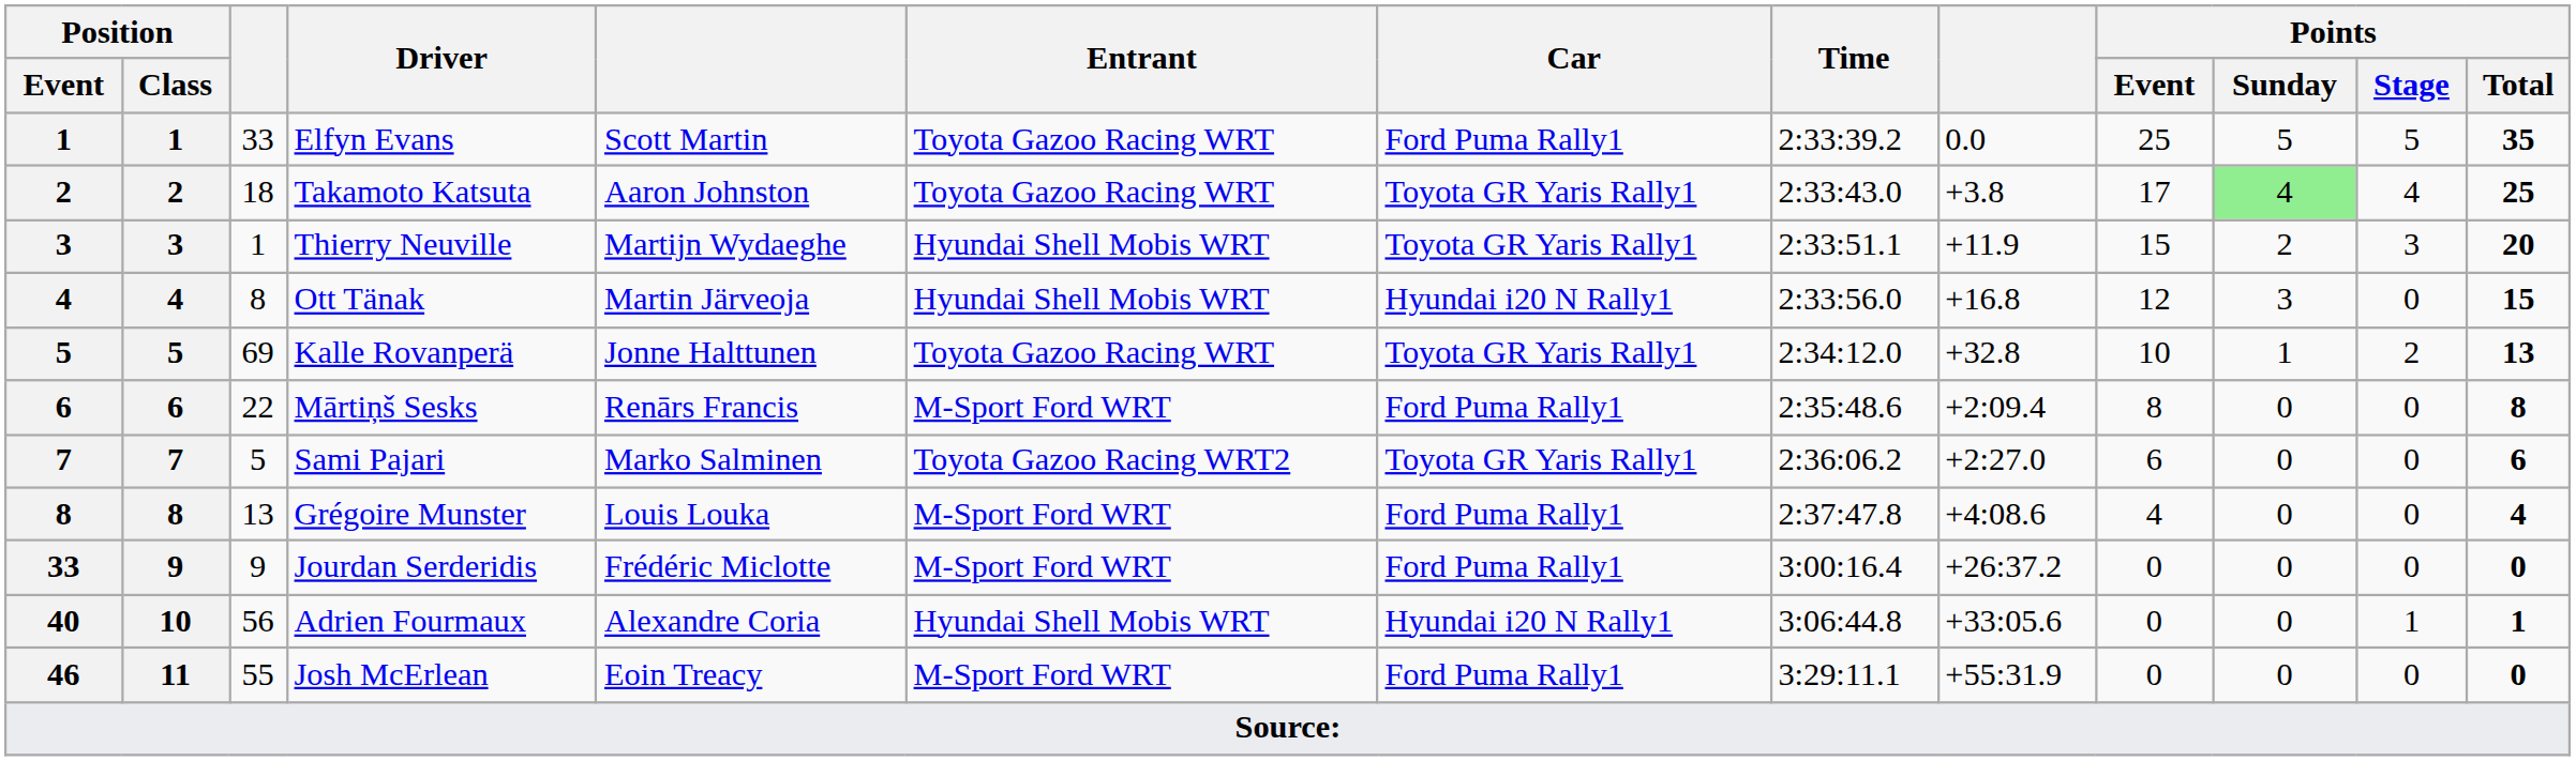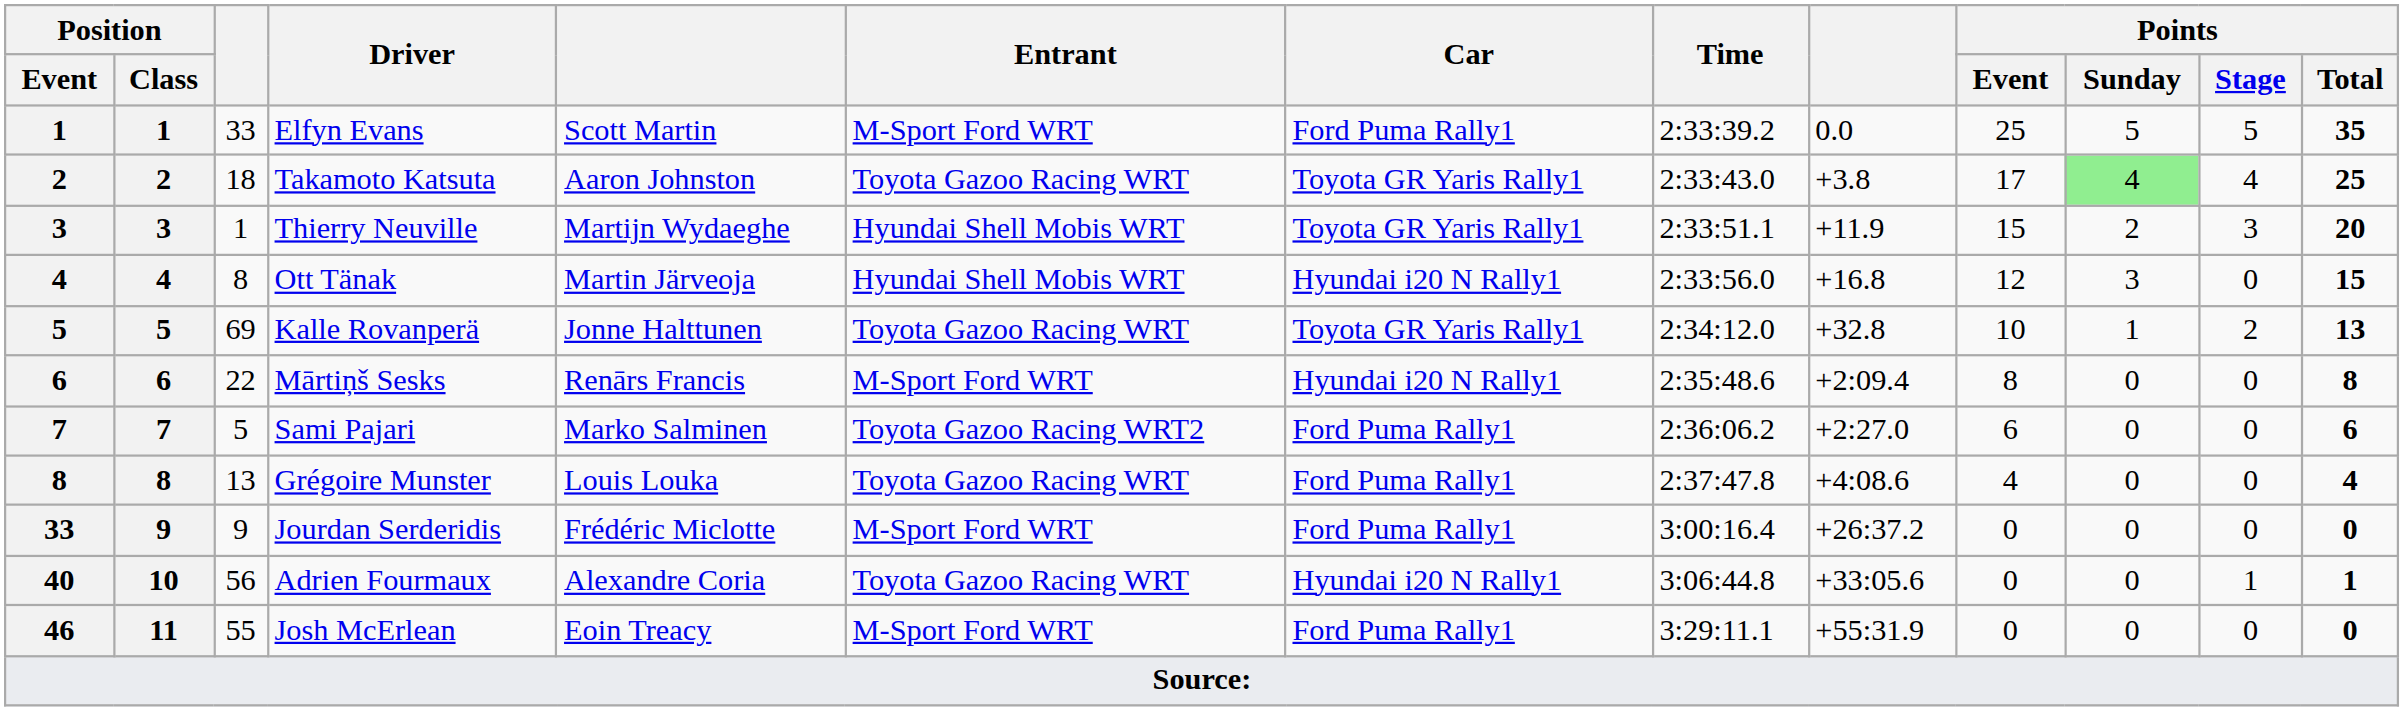Elfyn Evans | Entrant: Toyota Gazoo Racing WRT -> M-Sport Ford WRT
Mārtiņš Sesks | Car: Ford Puma Rally1 -> Hyundai i20 N Rally1
Sami Pajari | Car: Toyota GR Yaris Rally1 -> Ford Puma Rally1
Grégoire Munster | Entrant: M-Sport Ford WRT -> Toyota Gazoo Racing WRT
Adrien Fourmaux | Entrant: Hyundai Shell Mobis WRT -> Toyota Gazoo Racing WRT
